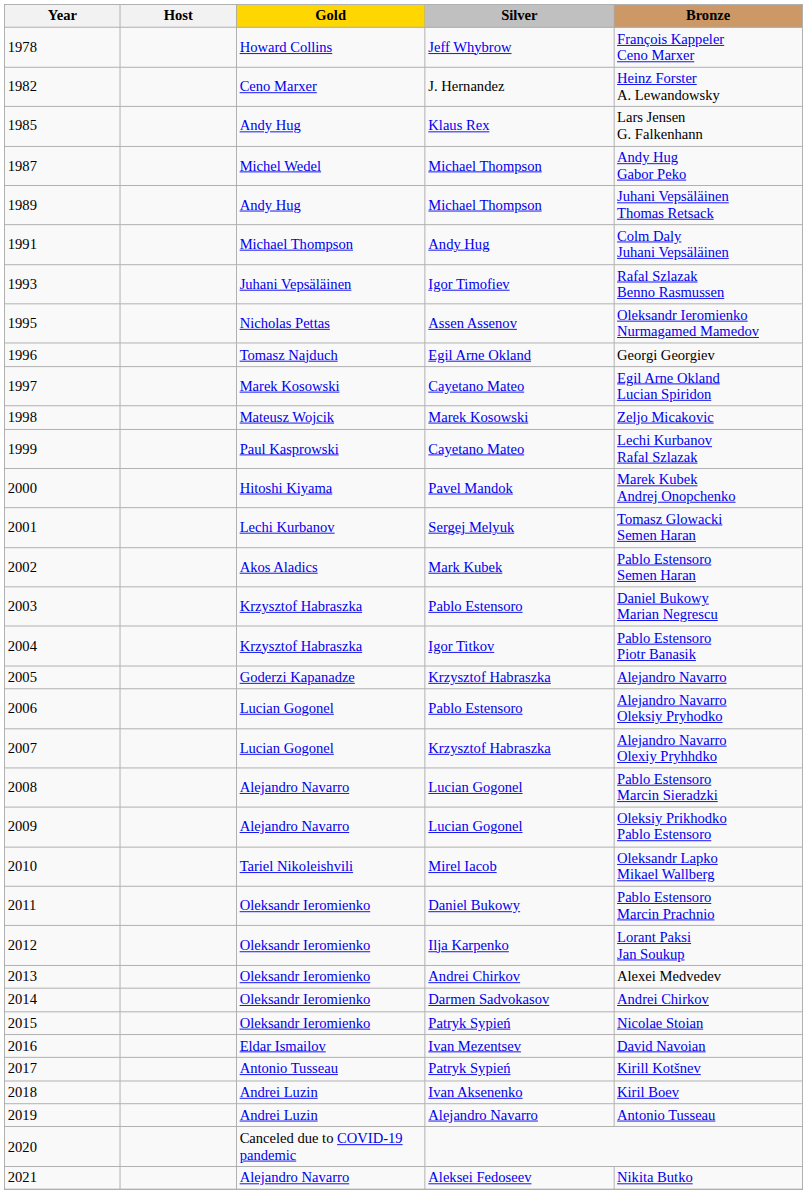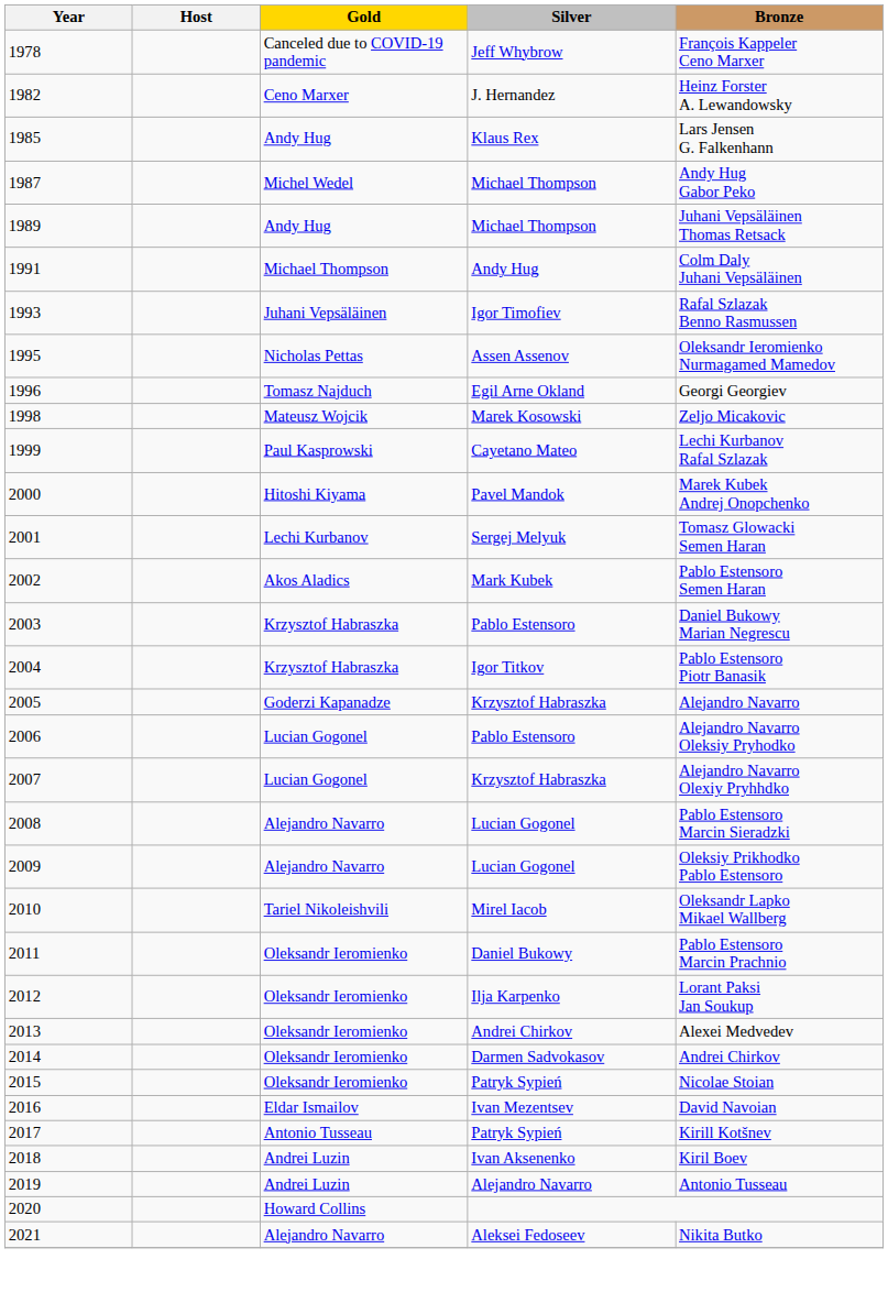1978 | Gold: Howard Collins -> Canceled due to COVID-19 pandemic
- row: 1997 | Marek Kosowski | Cayetano Mateo | Egil Arne Okland Lucian Spiridon
2020 | Gold: Canceled due to COVID-19 pandemic -> Howard Collins
